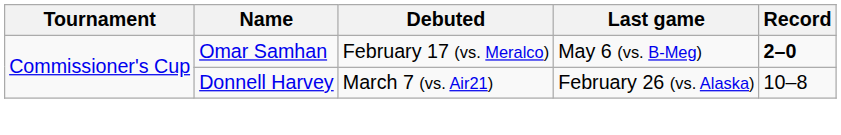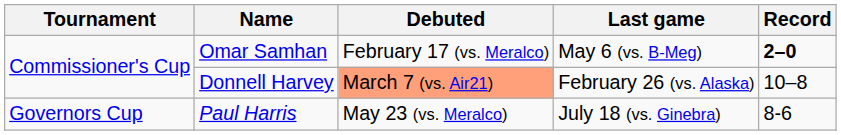Donnell Harvey | Debuted: no background -> lightsalmon background
+ row: Governors Cup | Paul Harris | May 23 (vs. Meralco) | July 18 (vs. Ginebra) | 8-6
